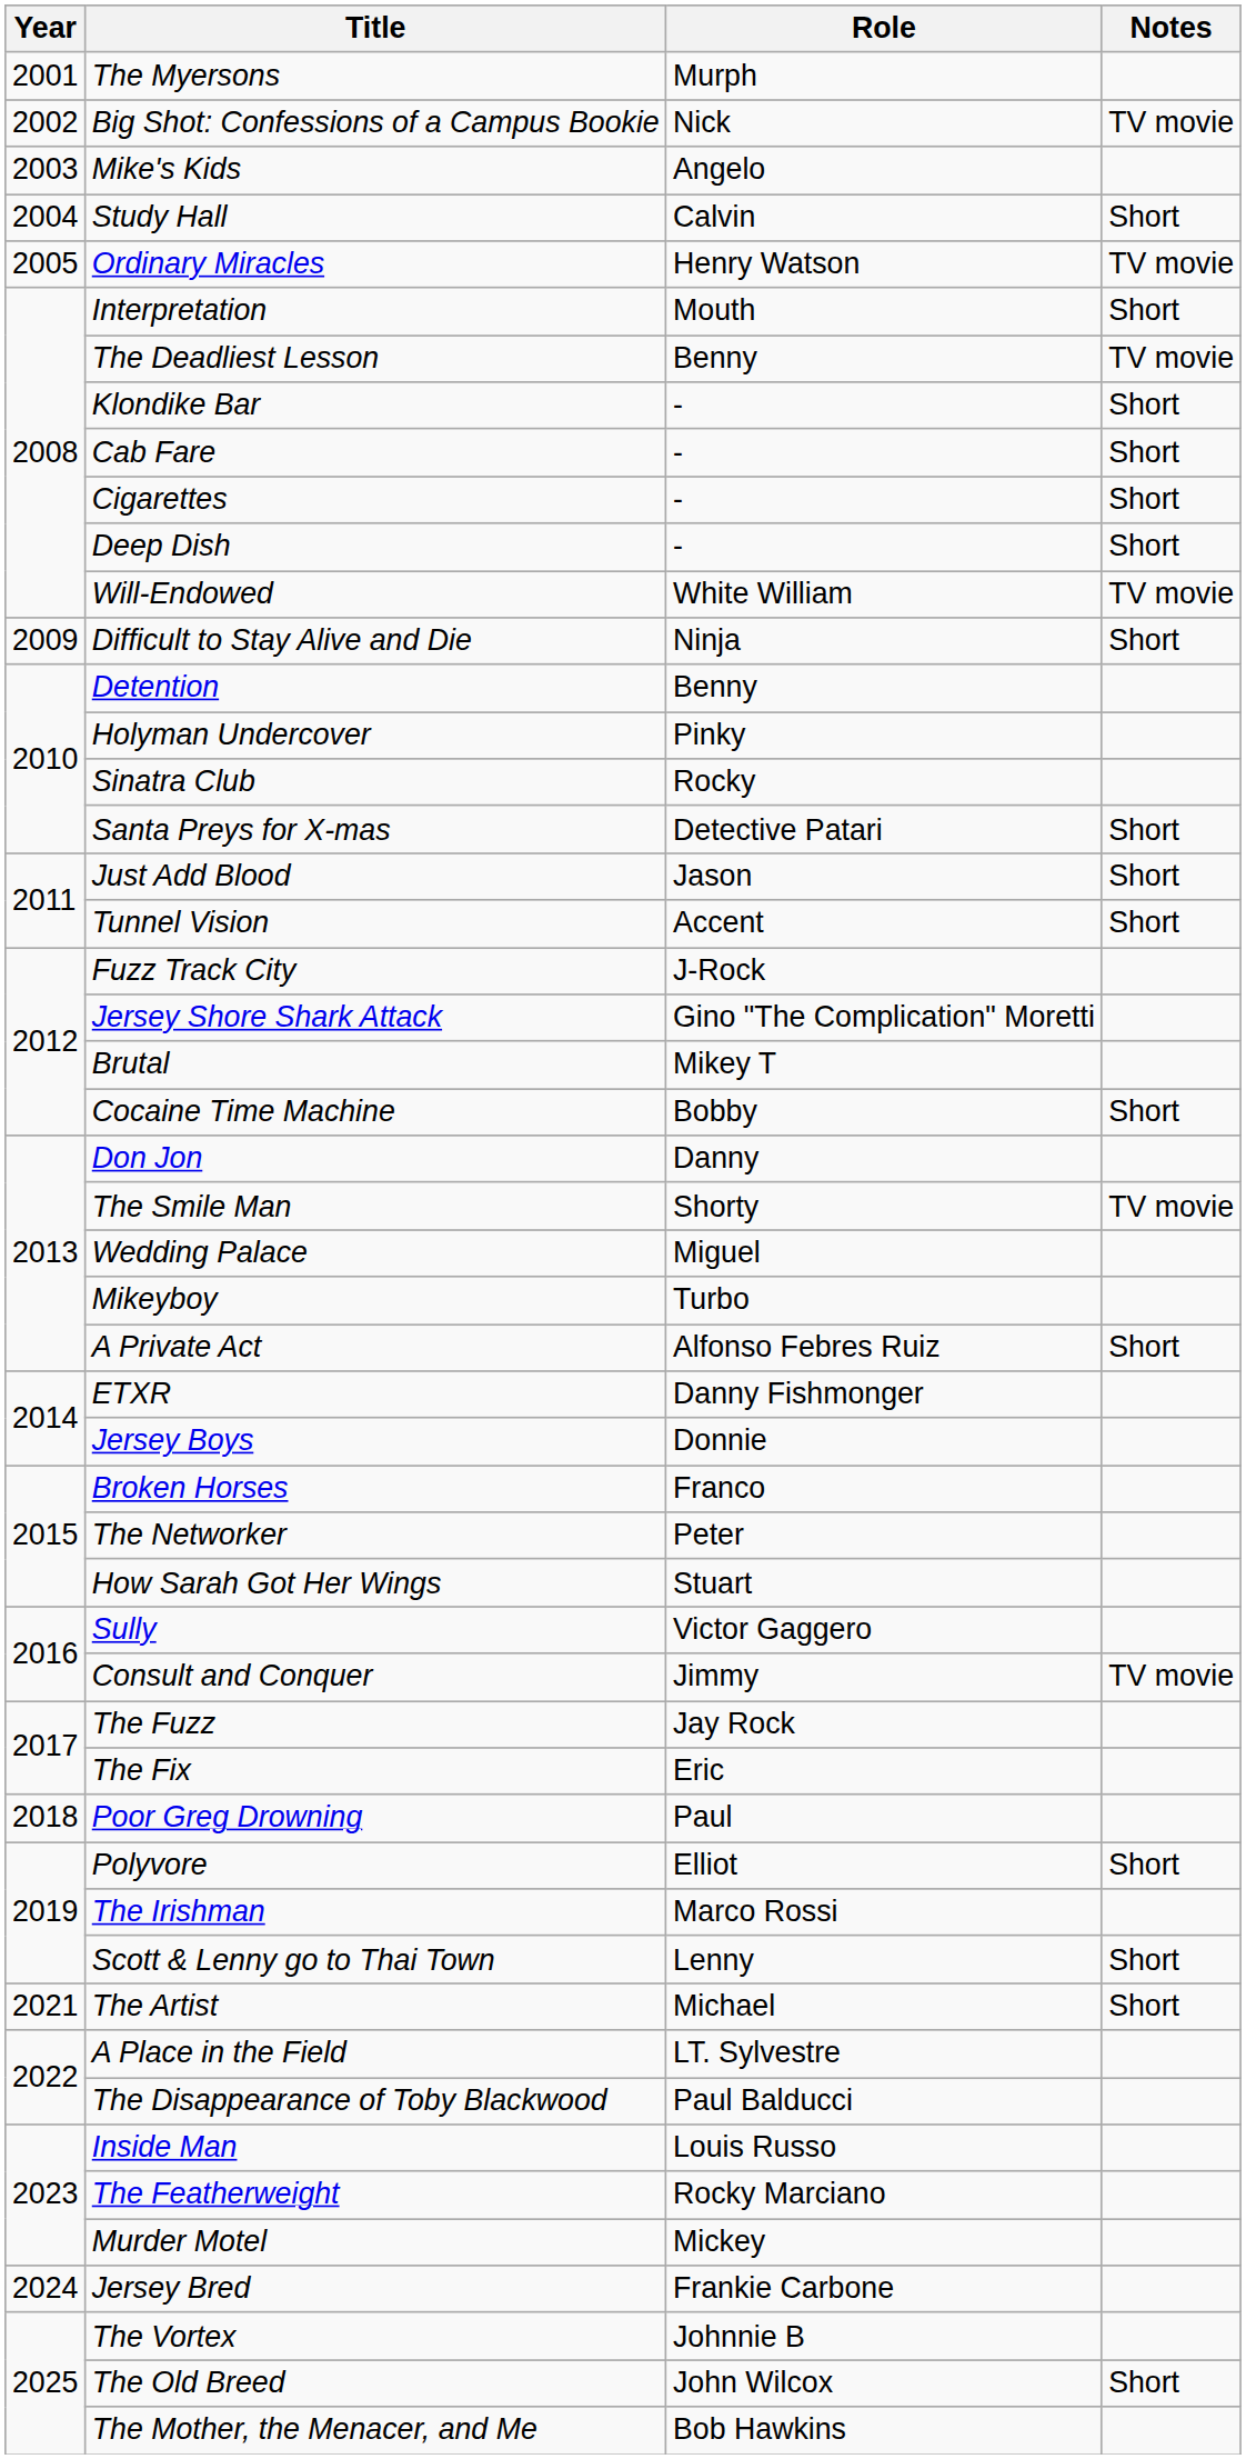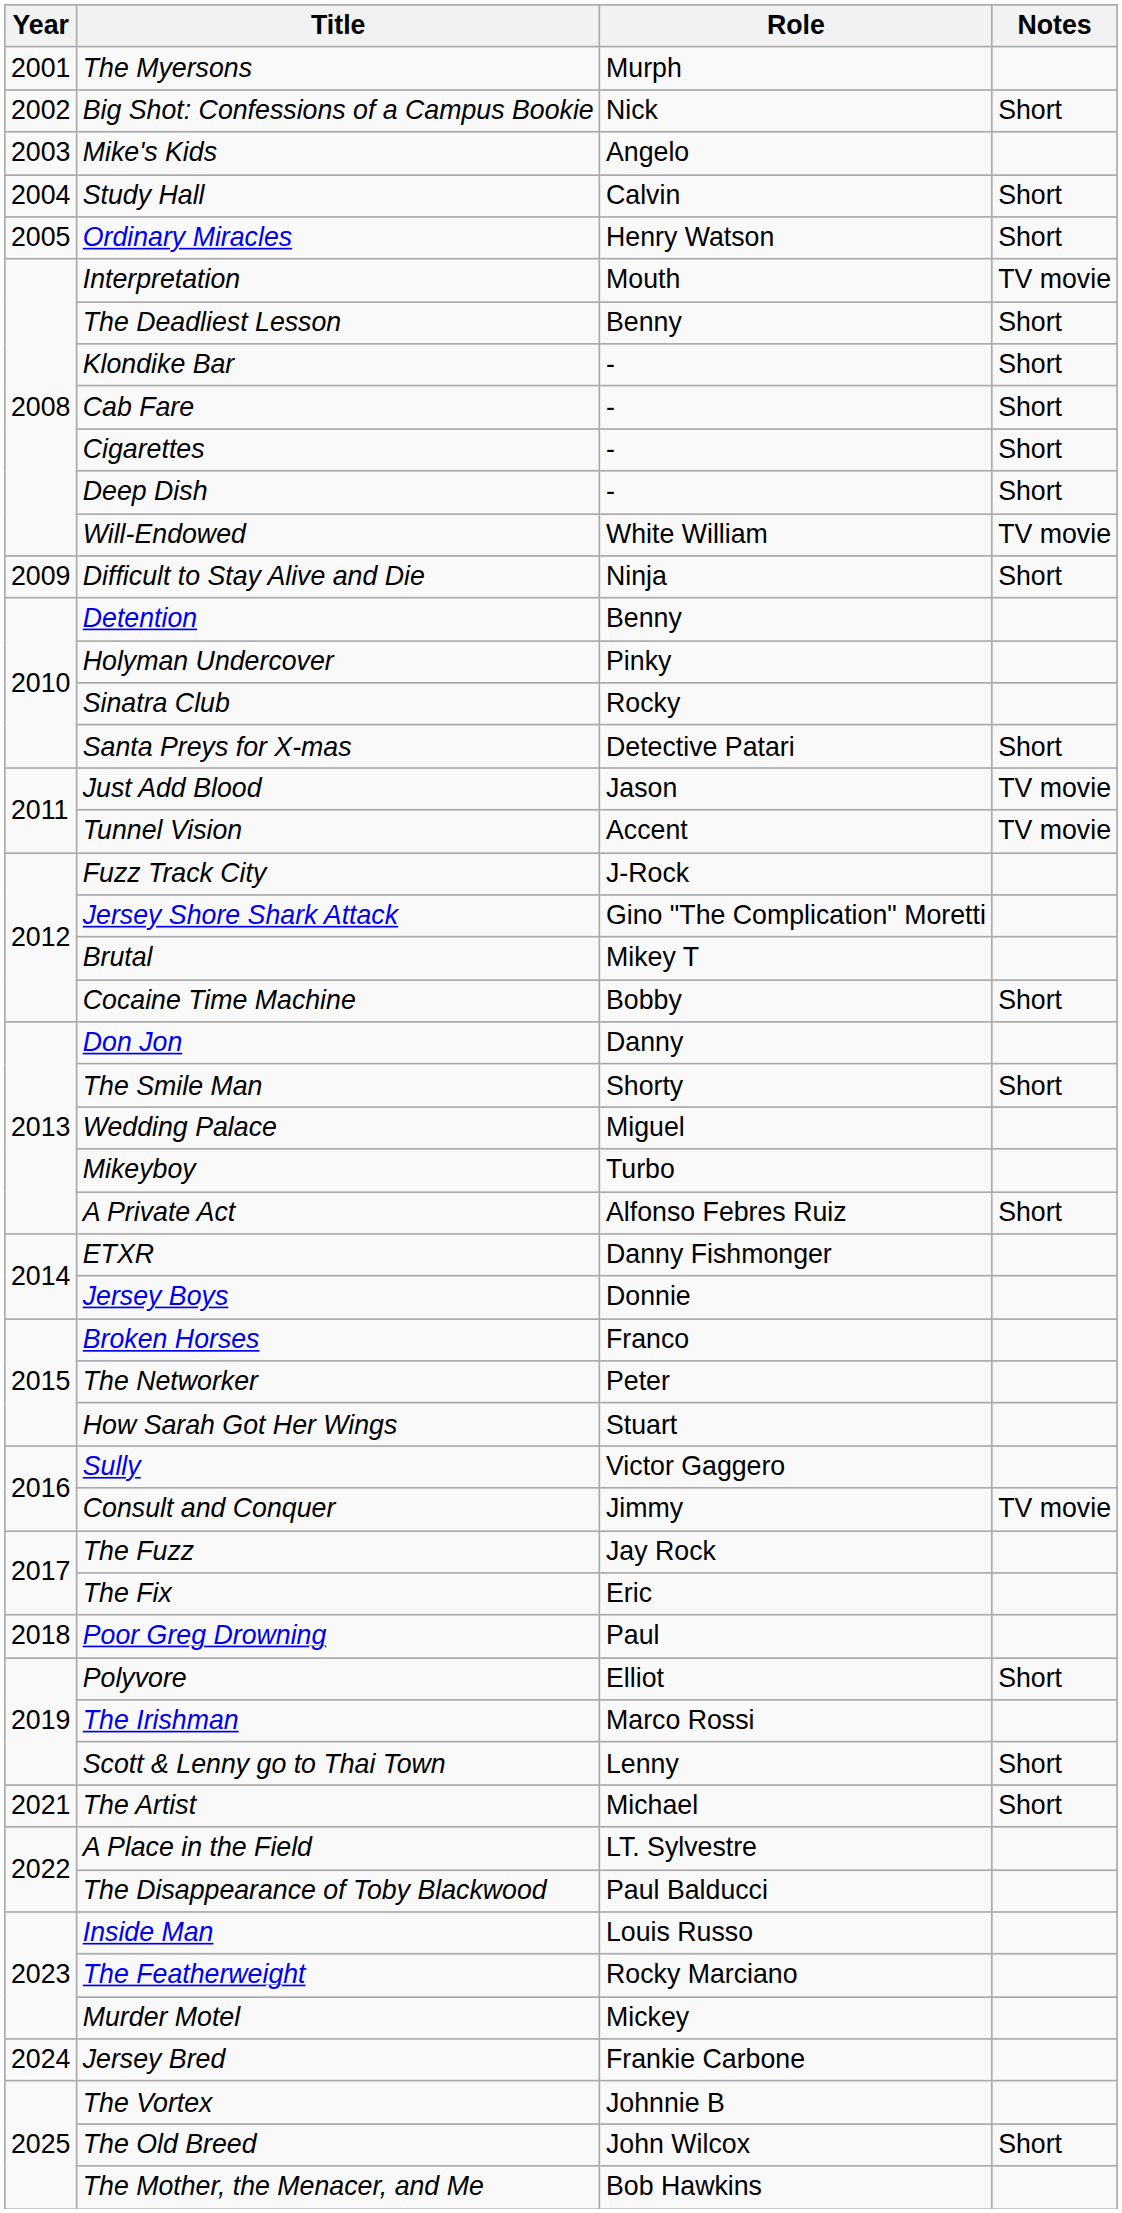Big Shot: Confessions of a Campus Bookie | Notes: TV movie -> Short
Ordinary Miracles | Notes: TV movie -> Short
Interpretation | Notes: Short -> TV movie
The Deadliest Lesson | Notes: TV movie -> Short
Just Add Blood | Notes: Short -> TV movie
Tunnel Vision | Notes: Short -> TV movie
The Smile Man | Notes: TV movie -> Short
